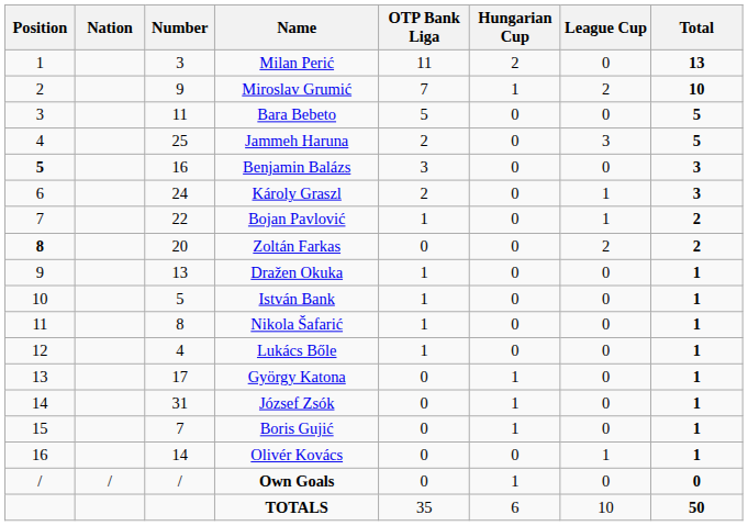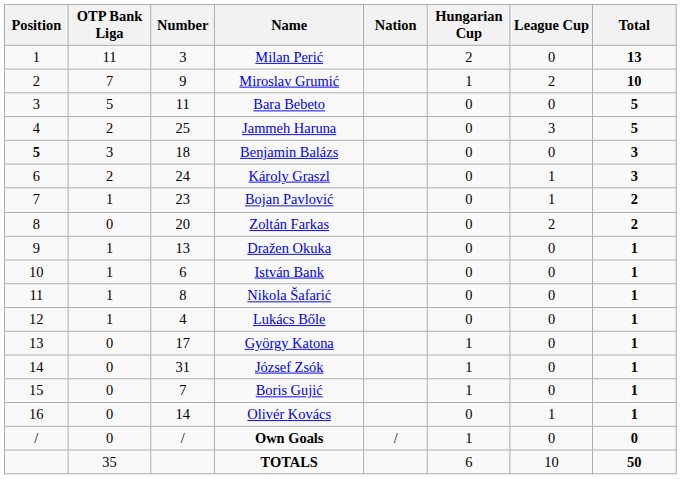columns swapped: Nation <-> OTP Bank Liga
Benjamin Balázs | Number: 16 -> 18
Bojan Pavlović | Number: 22 -> 23
Zoltán Farkas | Position: bold -> normal
István Bank | Number: 5 -> 6
